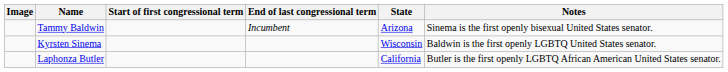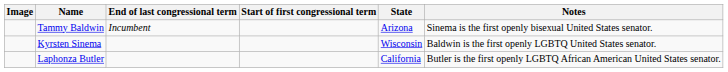columns swapped: Start of first congressional term <-> End of last congressional term
